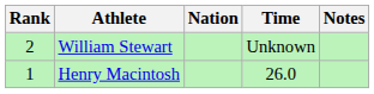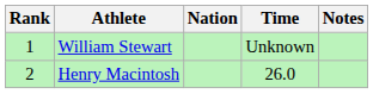William Stewart | Rank: 2 -> 1
Henry Macintosh | Rank: 1 -> 2
